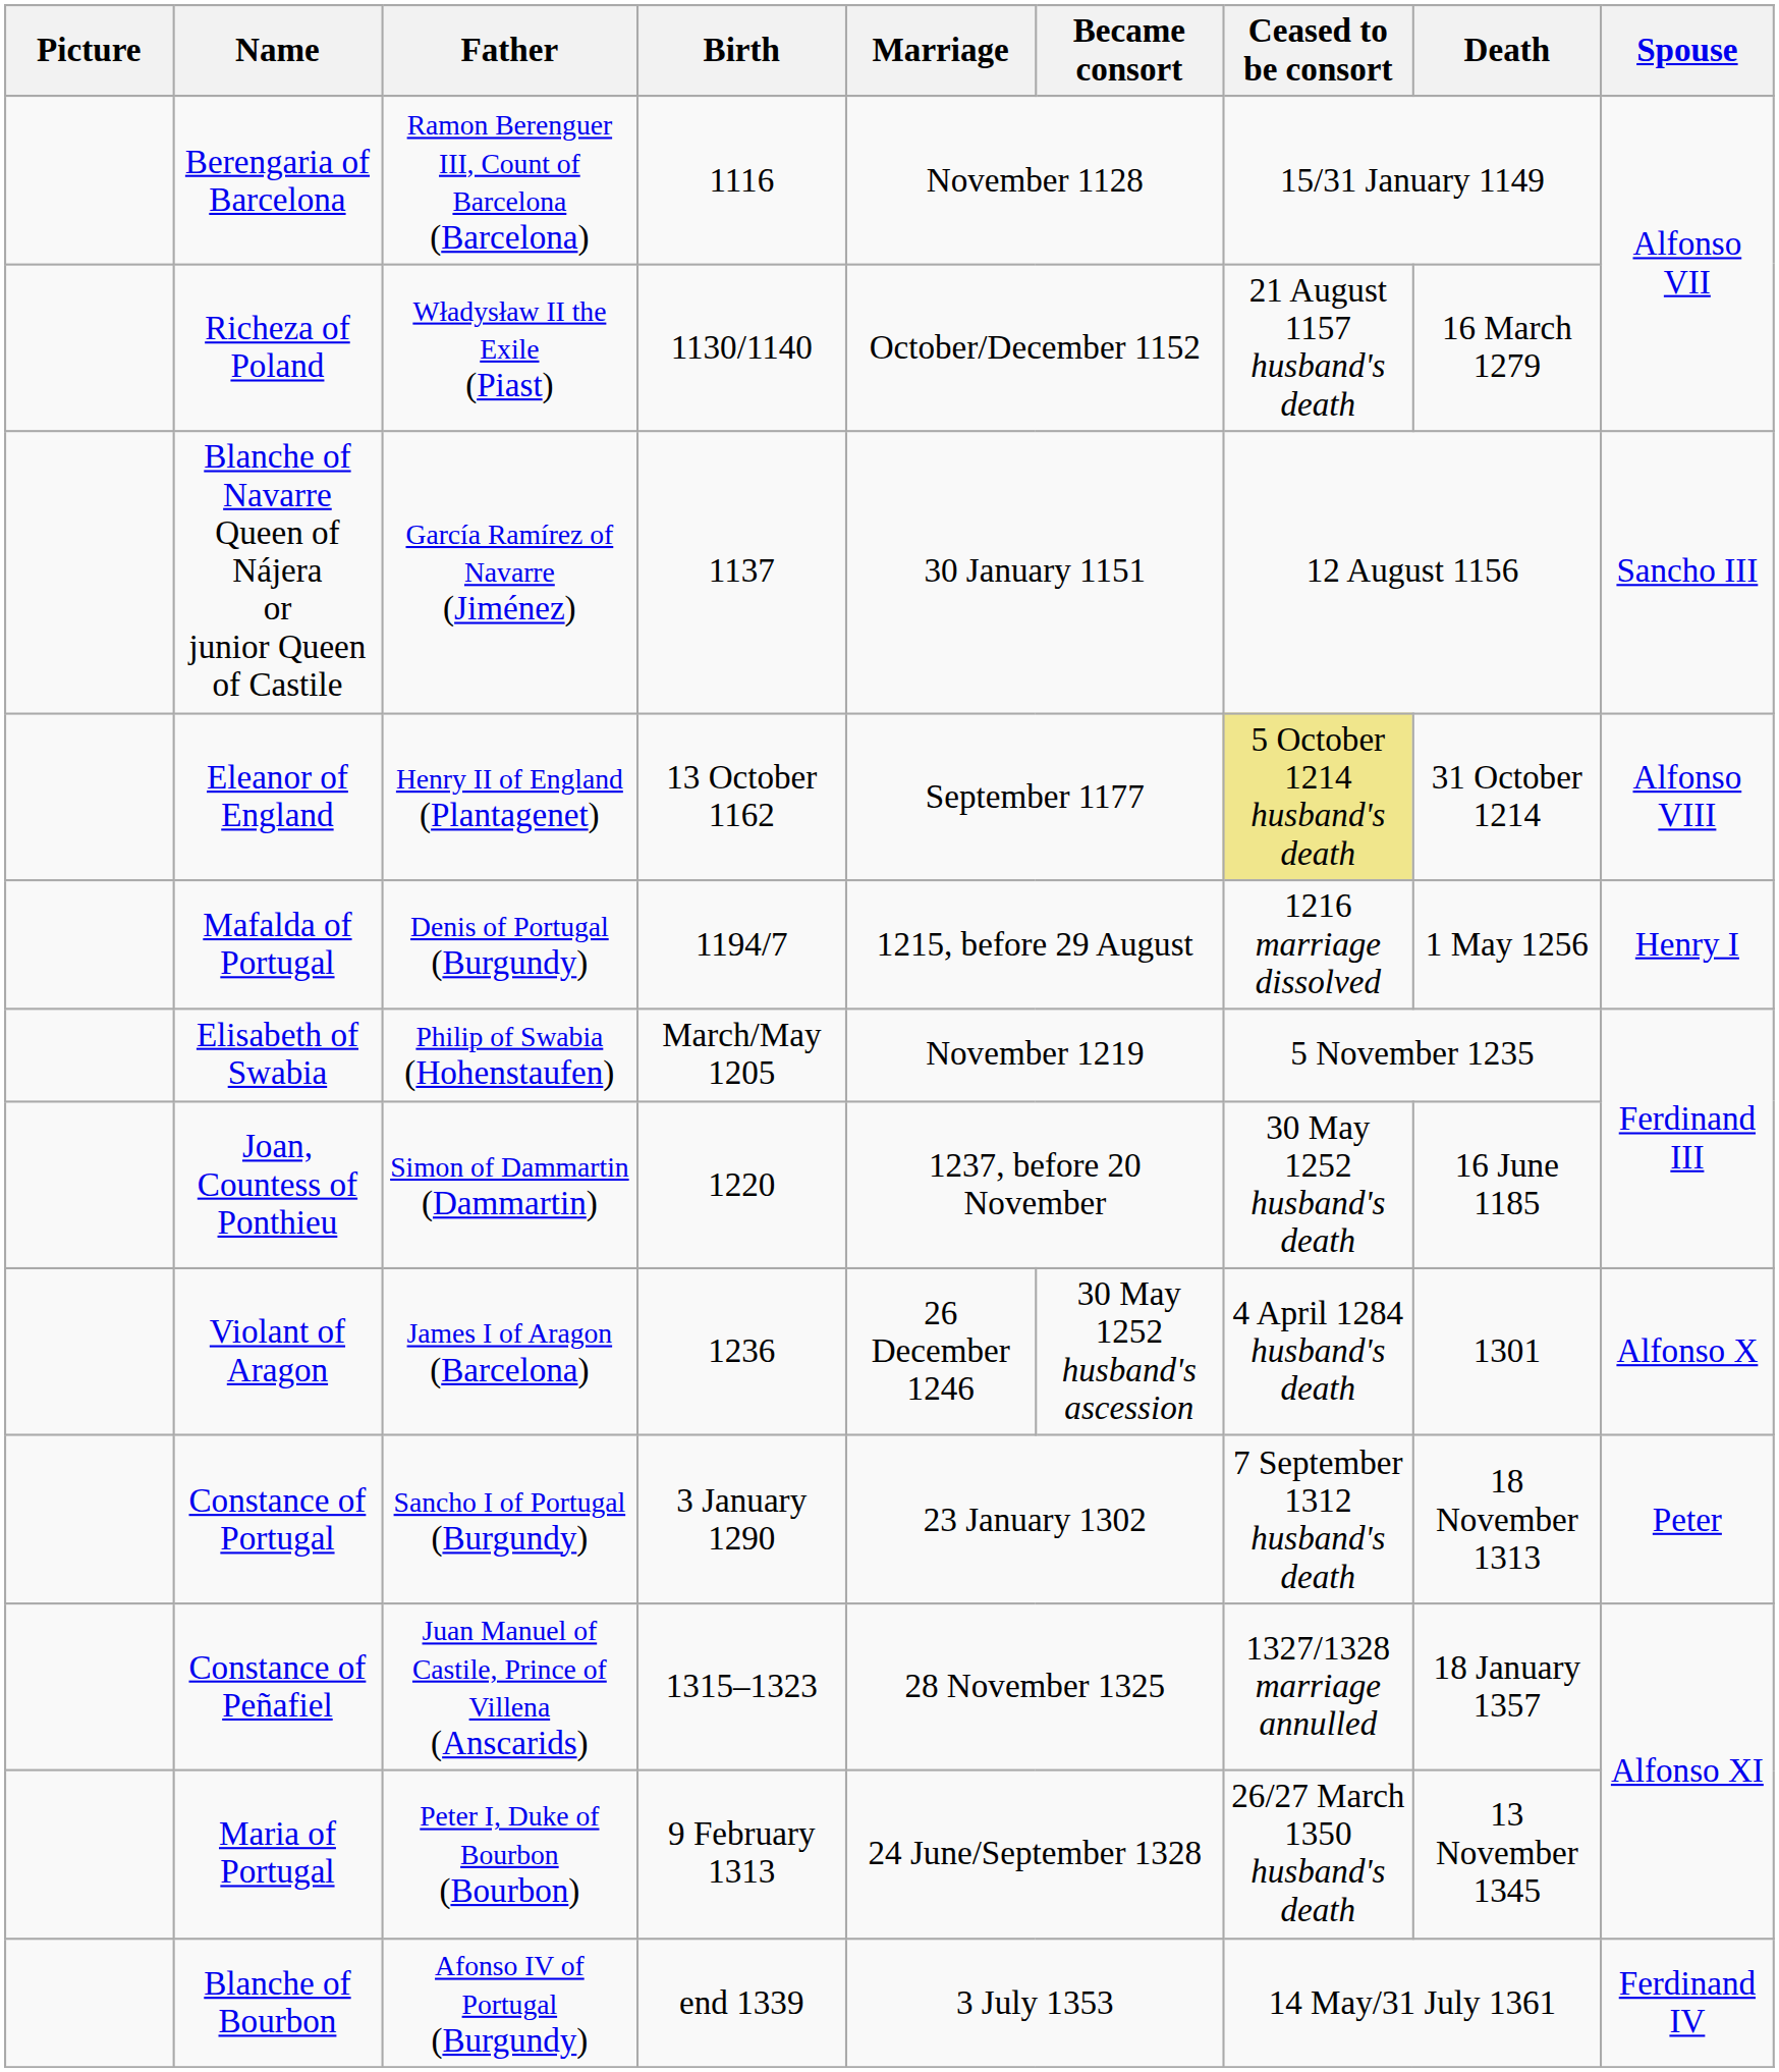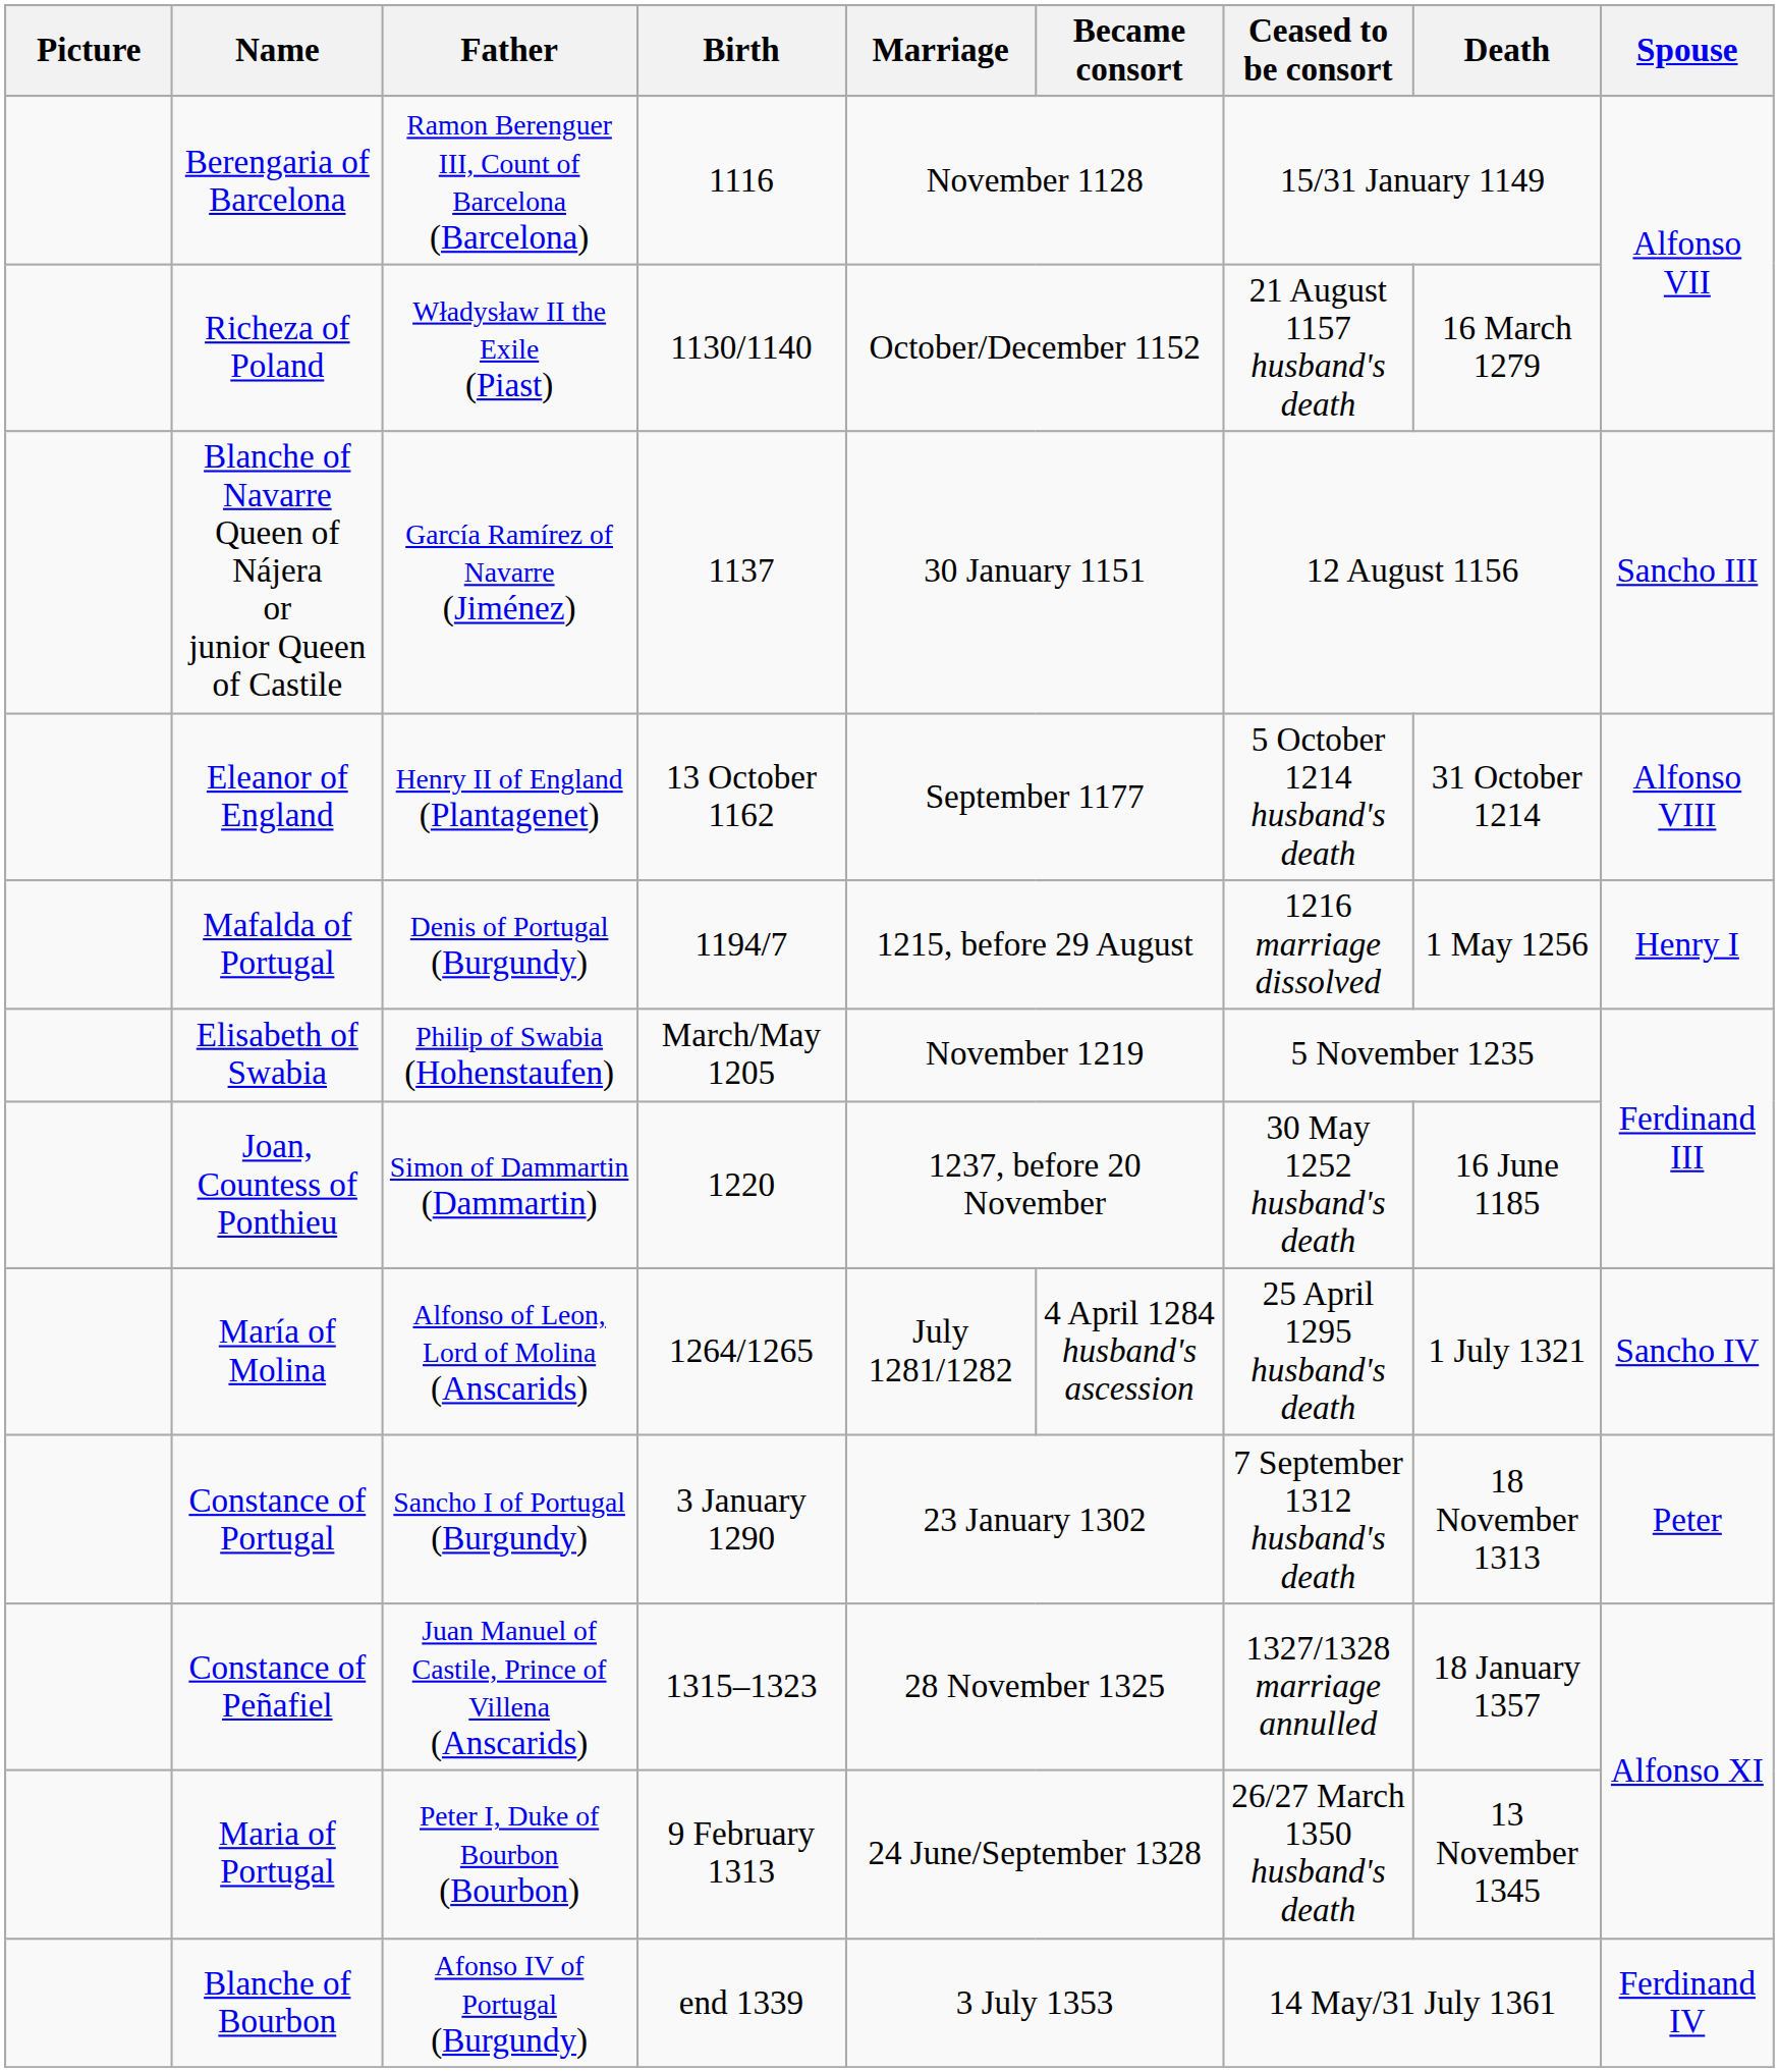Eleanor of England | Ceased to be consort: khaki background -> no background
- row: Violant of Aragon | James I of Aragon (Barcelona) | 1236 | 26 December 1246 | 30 May 1252 husband's ascession | 4 April 1284 husband's death | 1301 | Alfonso X
+ row: María of Molina | Alfonso of Leon, Lord of Molina (Anscarids) | 1264/1265 | July 1281/1282 | 4 April 1284 husband's ascession | 25 April 1295 husband's death | 1 July 1321 | Sancho IV
